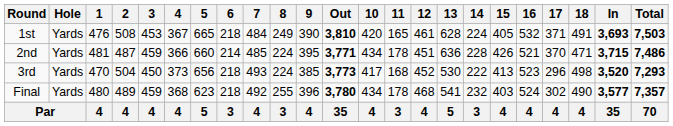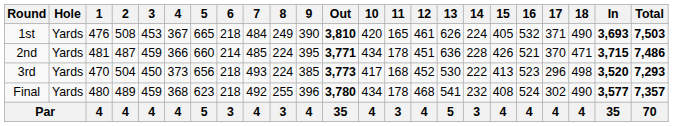1st | 13: 628 -> 626
1st | 18: 491 -> 490
Final | 15: 403 -> 408
